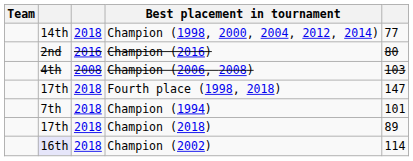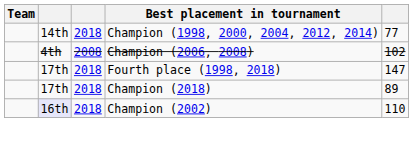- row: 2nd | 2016 | Champion (2016) | 80
Champion (2006, 2008) | column 5: 103 -> 102
- row: 7th | 2018 | Champion (1994) | 101
Champion (2002) | column 5: 114 -> 110
